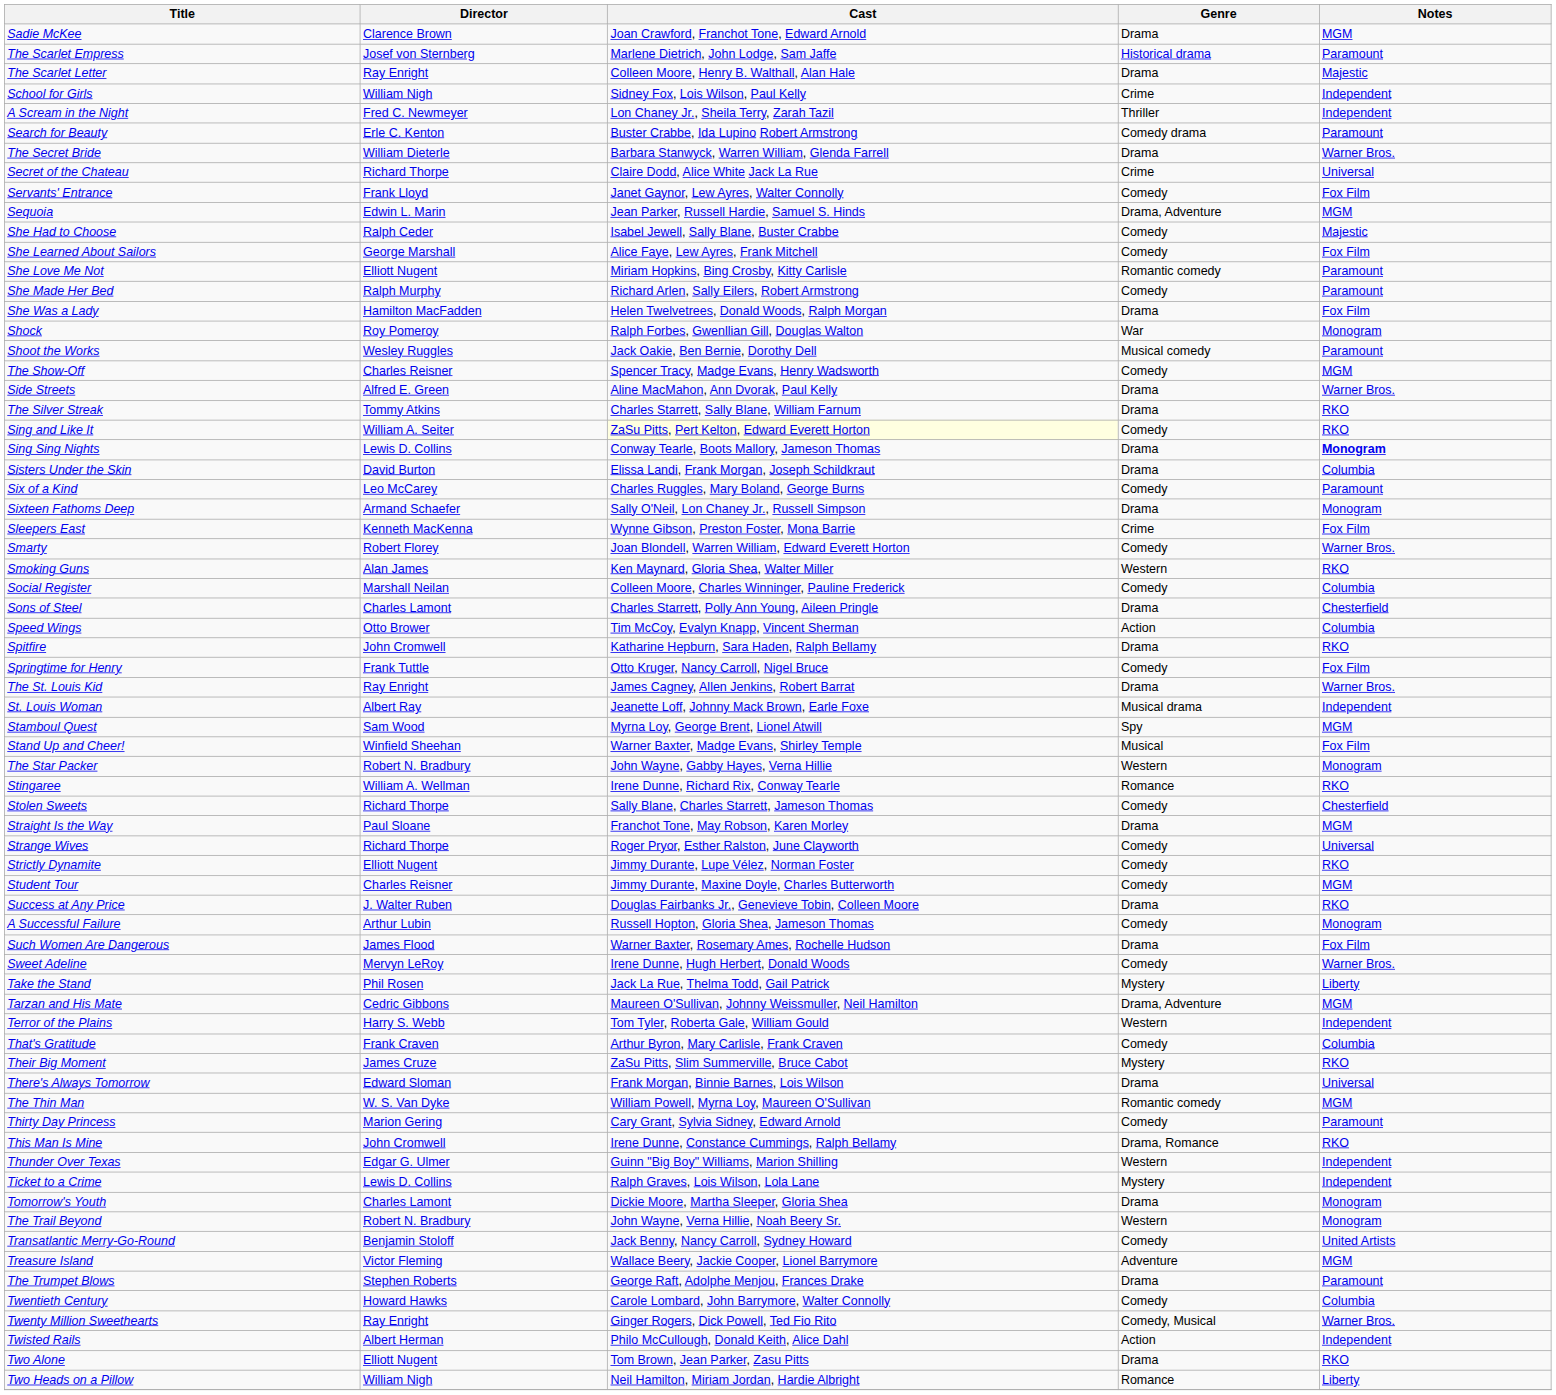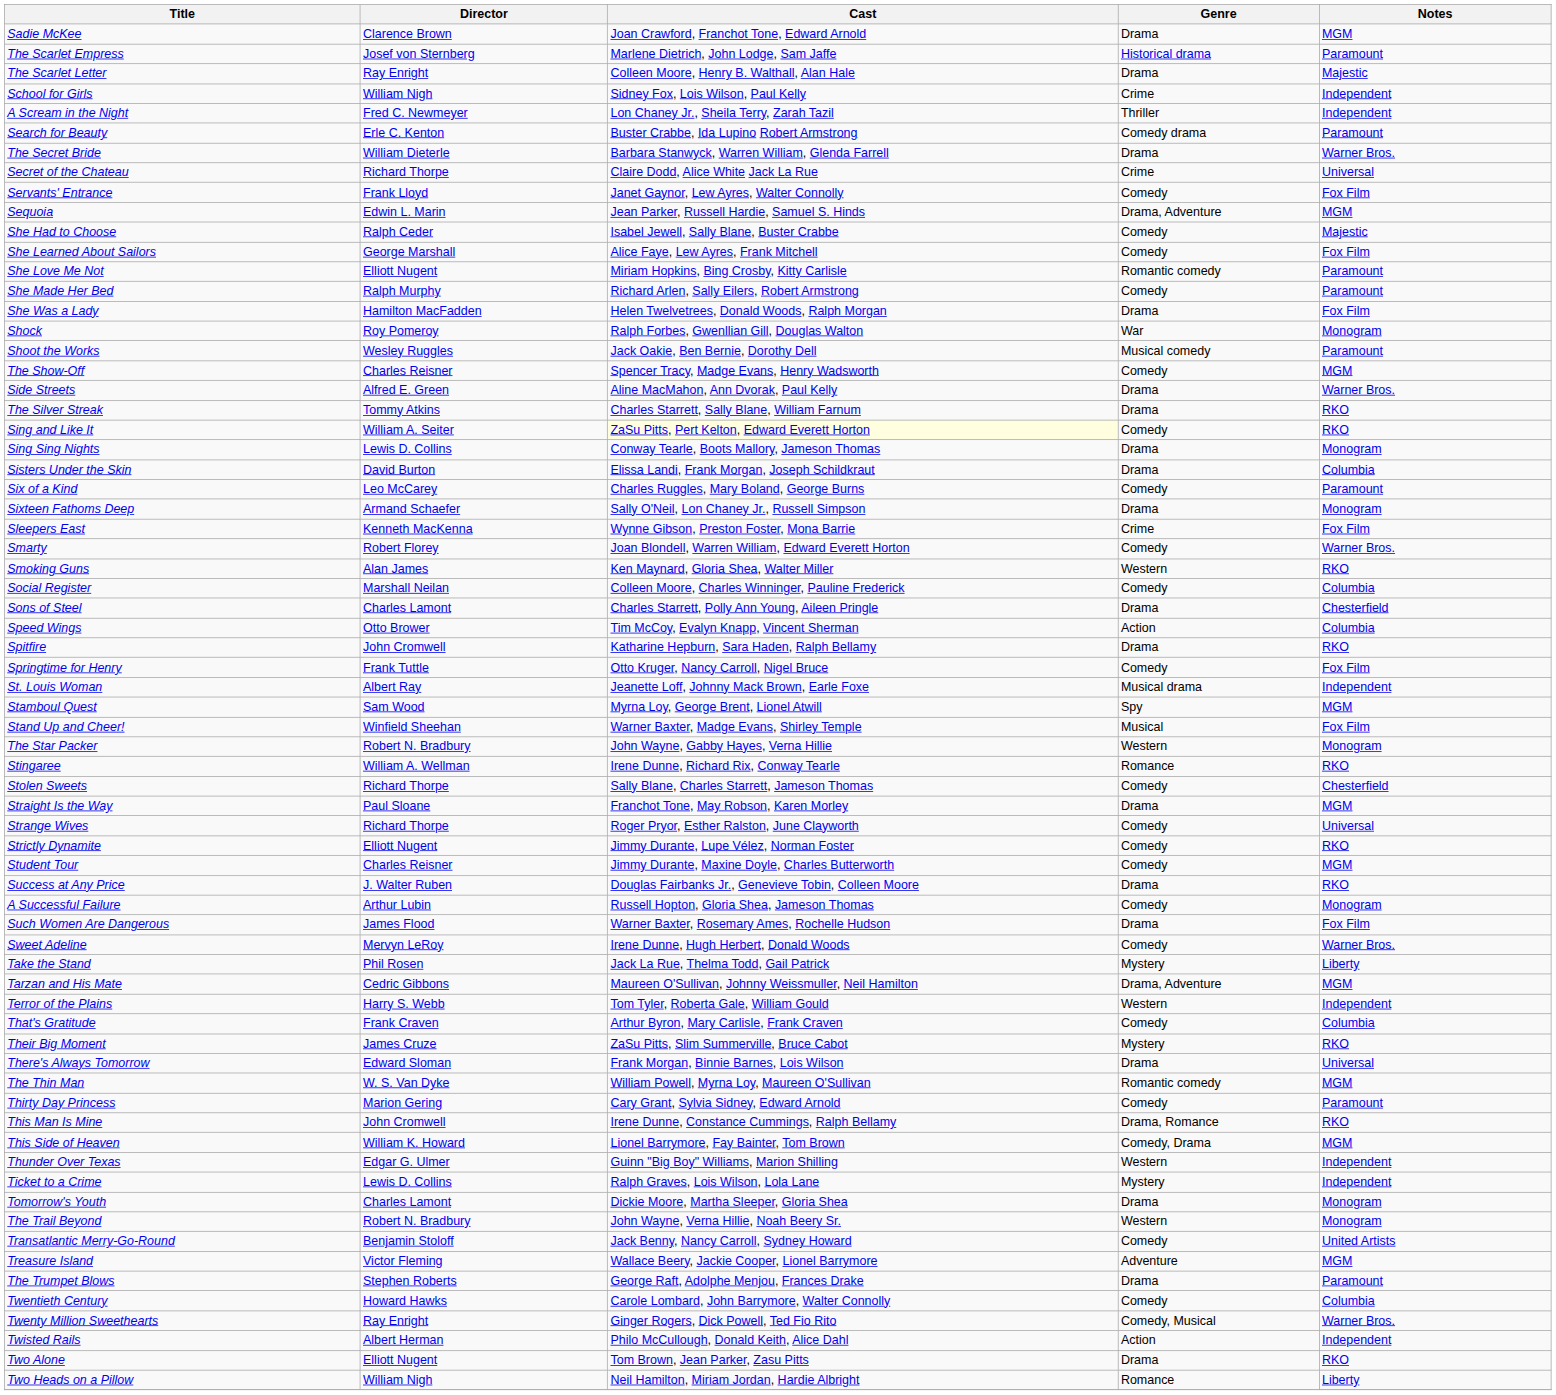Sing Sing Nights | Notes: bold -> normal
- row: The St. Louis Kid | Ray Enright | James Cagney, Allen Jenkins, Robert Barrat | Drama | Warner Bros.
+ row: This Side of Heaven | William K. Howard | Lionel Barrymore, Fay Bainter, Tom Brown | Comedy, Drama | MGM
